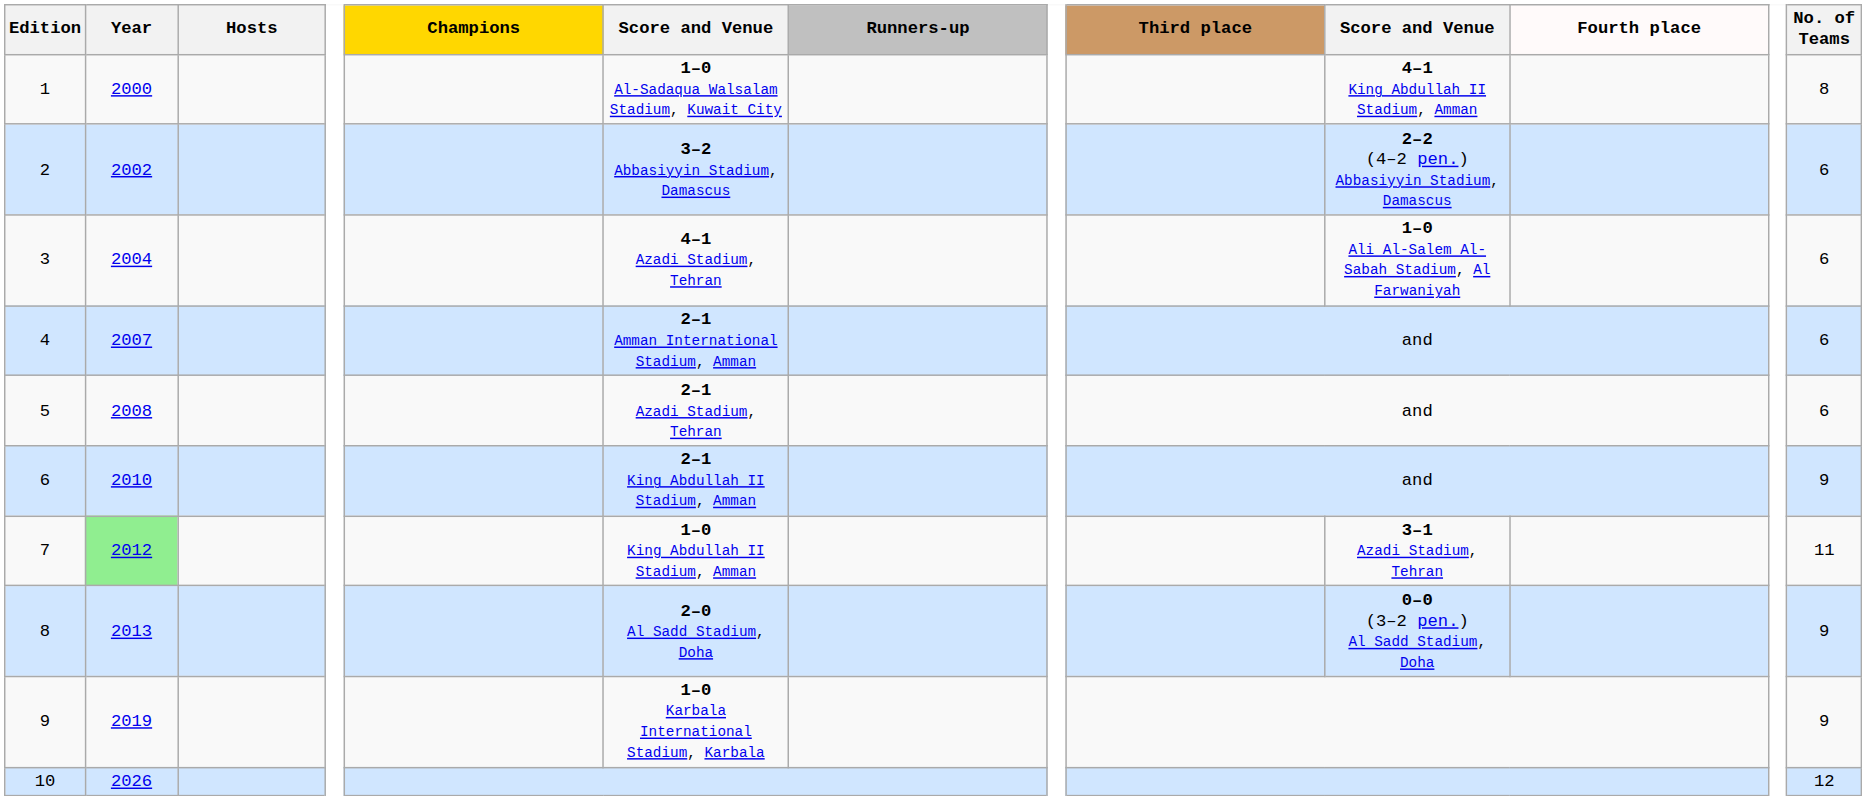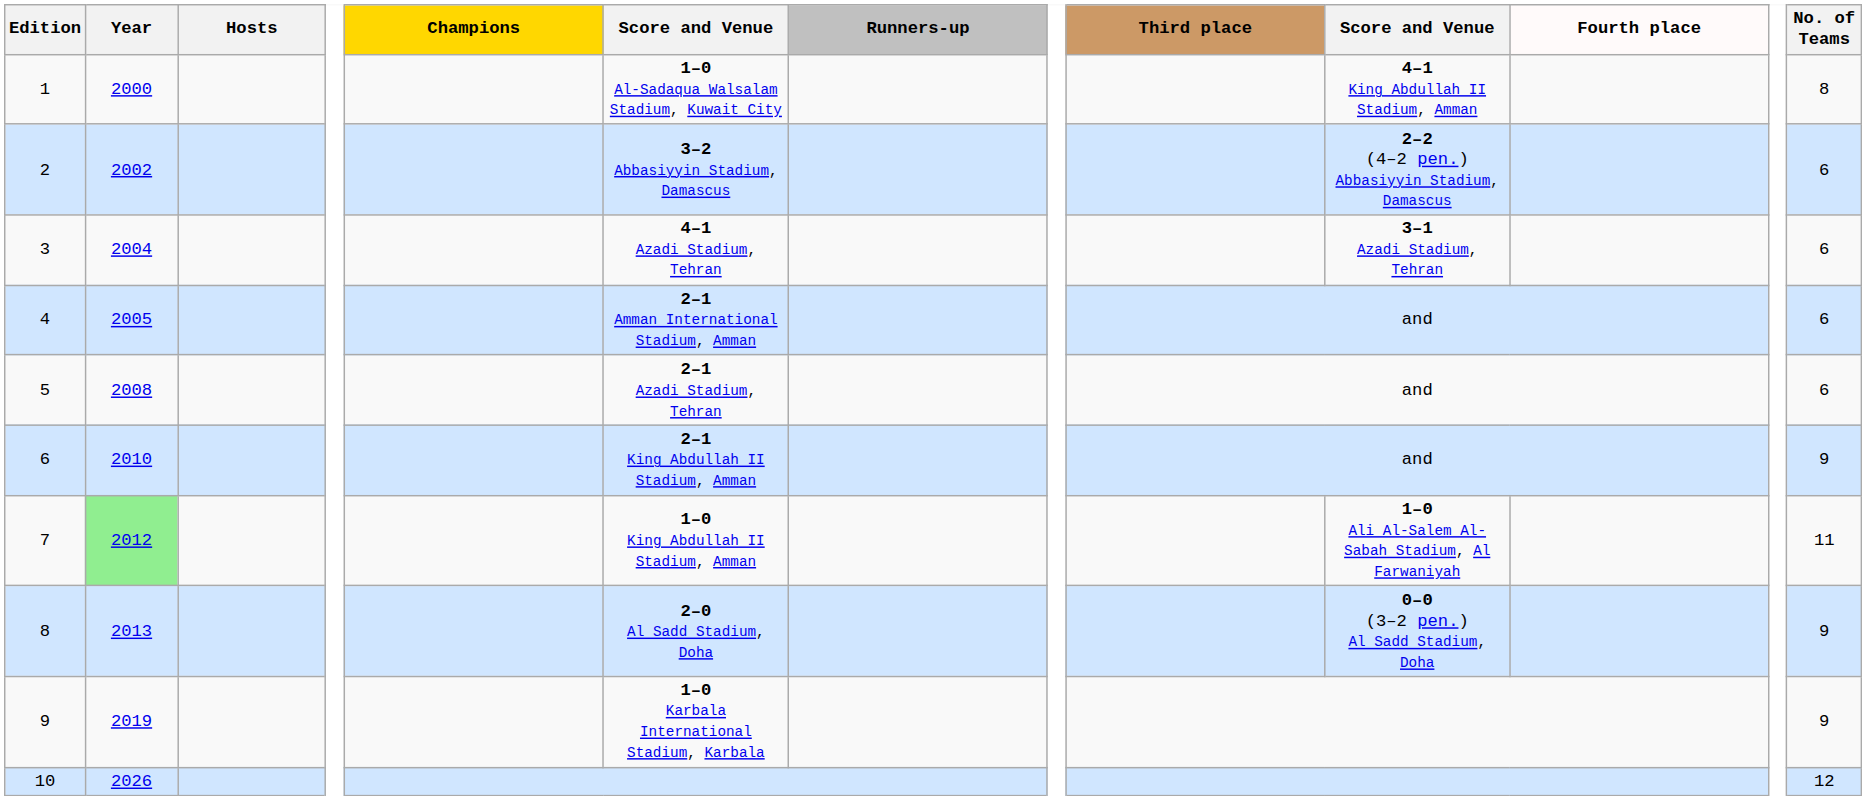3 | column 10: 1–0 Ali Al-Salem Al-Sabah Stadium, Al Farwaniyah -> 3–1 Azadi Stadium, Tehran
4 | Year: 2007 -> 2005
7 | column 10: 3–1 Azadi Stadium, Tehran -> 1–0 Ali Al-Salem Al-Sabah Stadium, Al Farwaniyah
